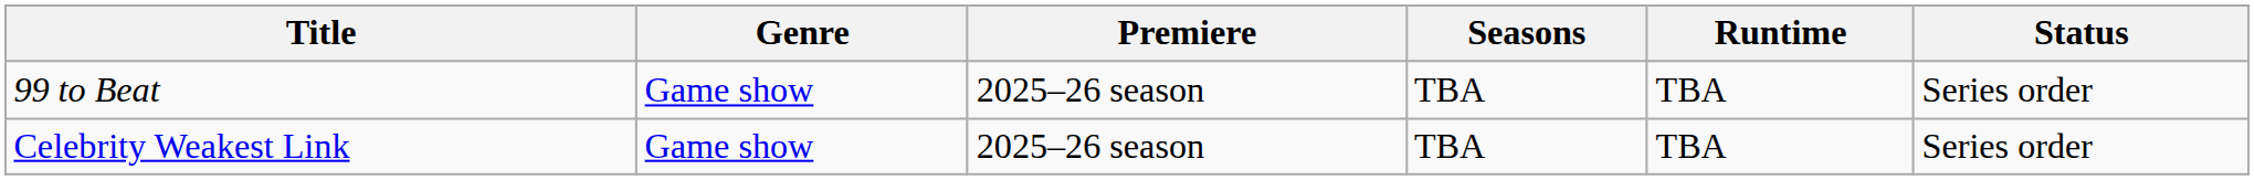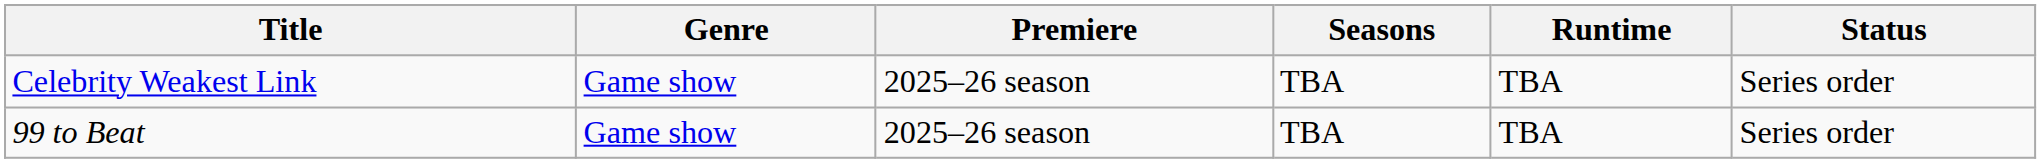rows swapped: 99 to Beat <-> Celebrity Weakest Link
